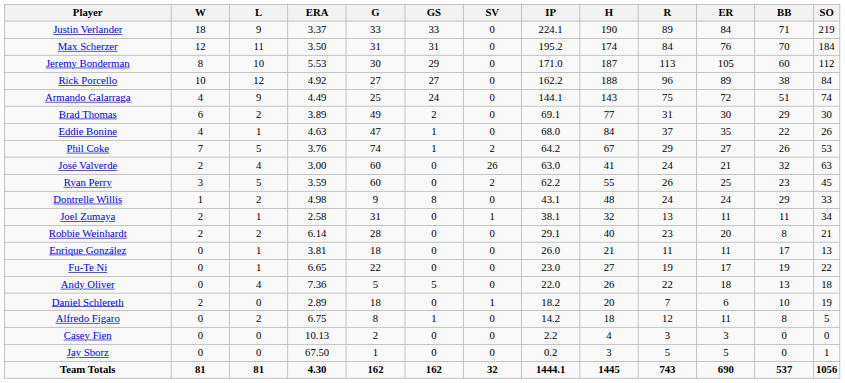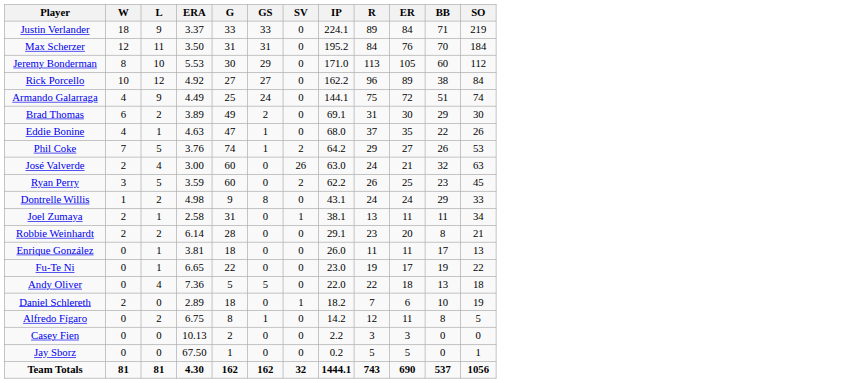- column: H | 190 | 174 | 187 | 188 | 143 | 77 | 84 | 67 | 41 | 55 | 48 | 32 | 40 | 21 | 27 | 26 | 20 | 18 | 4 | 3 | 1445
